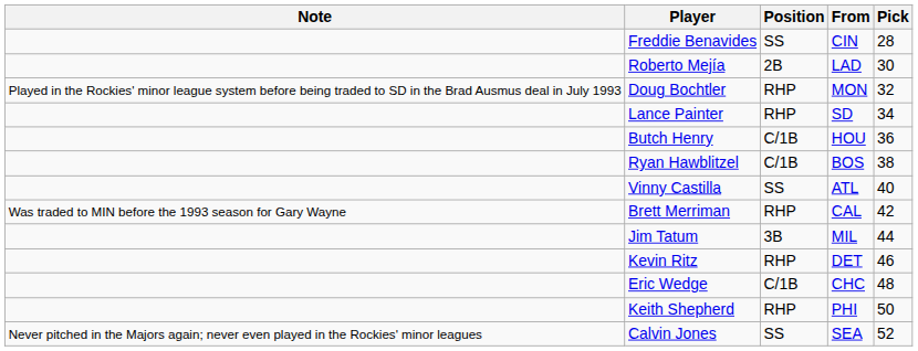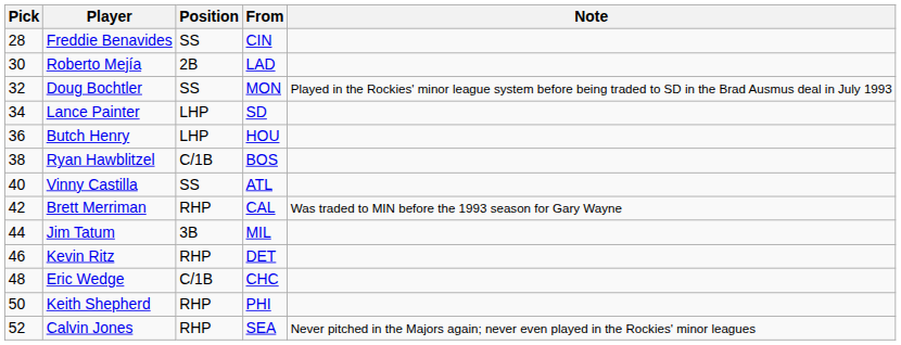columns swapped: Pick <-> Note
Doug Bochtler | Position: RHP -> SS
Lance Painter | Position: RHP -> LHP
Butch Henry | Position: C/1B -> LHP
Calvin Jones | Position: SS -> RHP
